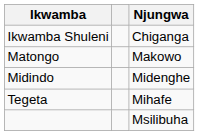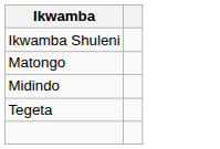- column: Njungwa | Chiganga | Makowo | Midenghe | Mihafe | Msilibuha
